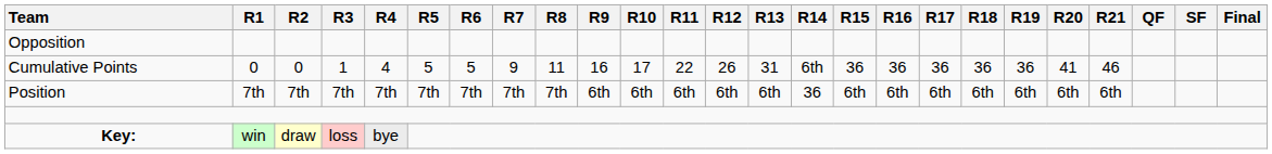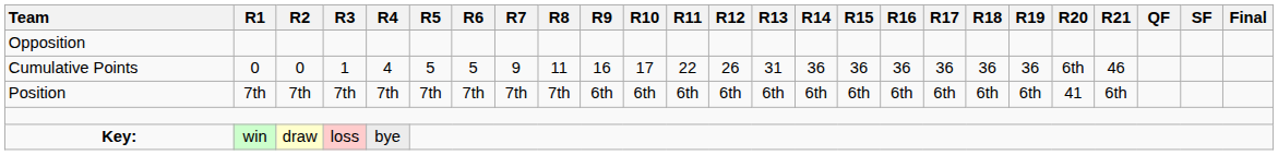Cumulative Points | R14: 6th -> 36
Cumulative Points | R20: 41 -> 6th
Position | R14: 36 -> 6th
Position | R20: 6th -> 41
